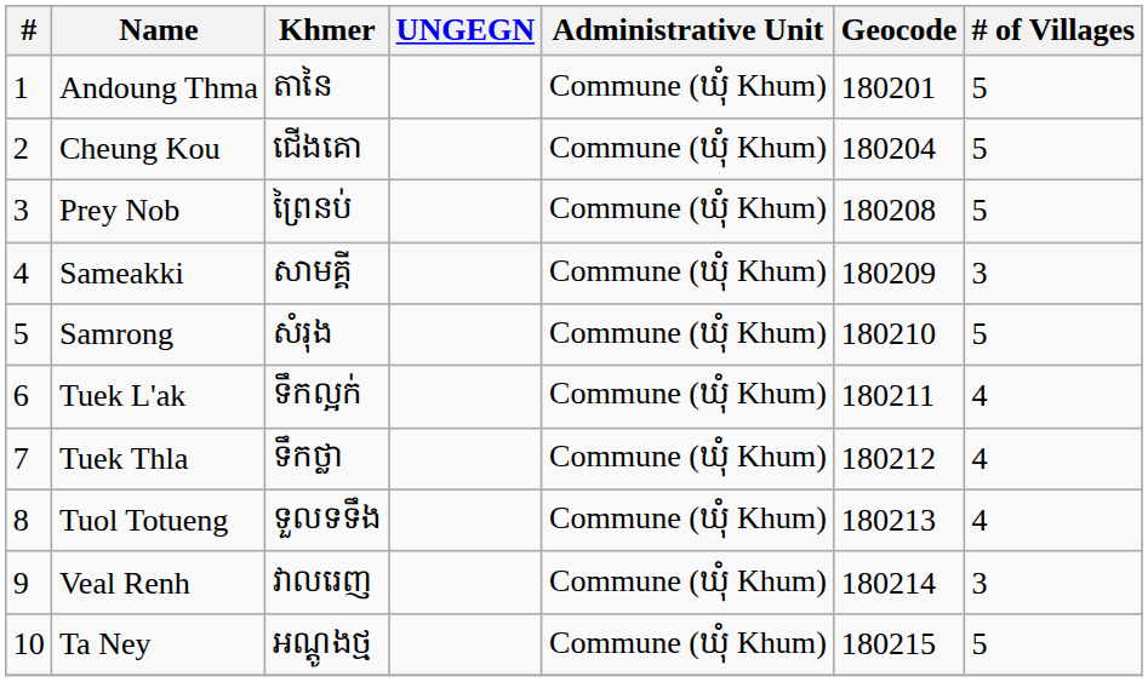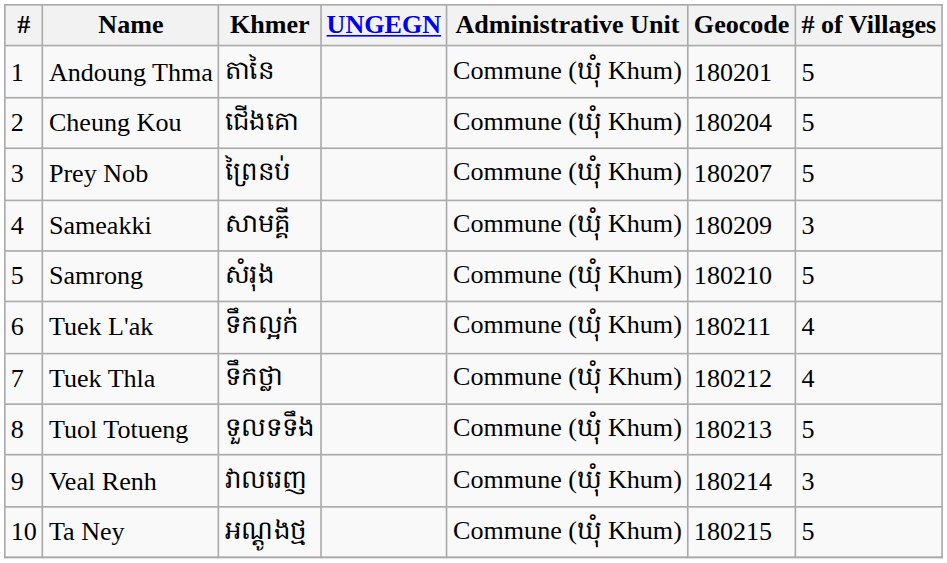Prey Nob | Geocode: 180208 -> 180207
Tuol Totueng | # of Villages: 4 -> 5
